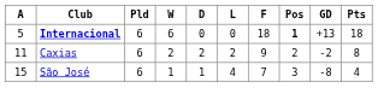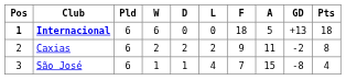columns swapped: Pos <-> A
